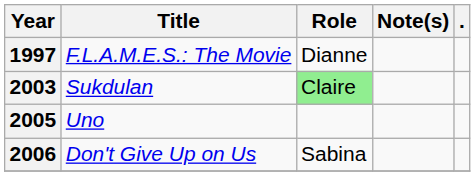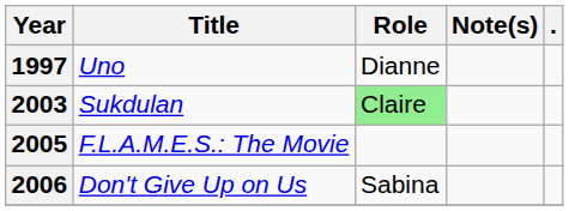1997 | Title: F.L.A.M.E.S.: The Movie -> Uno
2005 | Title: Uno -> F.L.A.M.E.S.: The Movie
